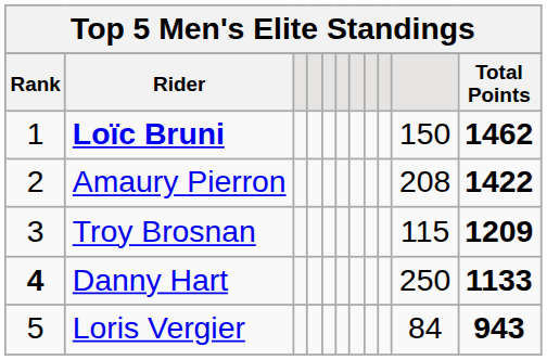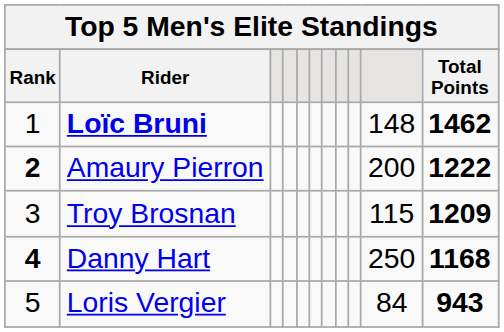Loïc Bruni | column 10: 150 -> 148
Amaury Pierron | Rank: normal -> bold
Amaury Pierron | column 10: 208 -> 200
Amaury Pierron | Total Points: 1422 -> 1222
Danny Hart | Total Points: 1133 -> 1168
